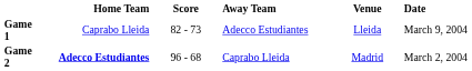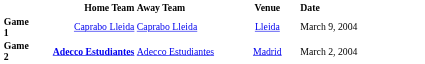- column: Score | 82 - 73 | 96 - 68
Game 1 | Away Team: Adecco Estudiantes -> Caprabo Lleida
Game 2 | Away Team: Caprabo Lleida -> Adecco Estudiantes
